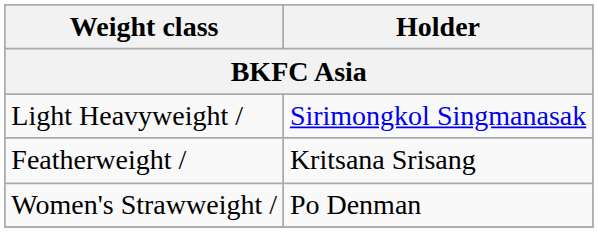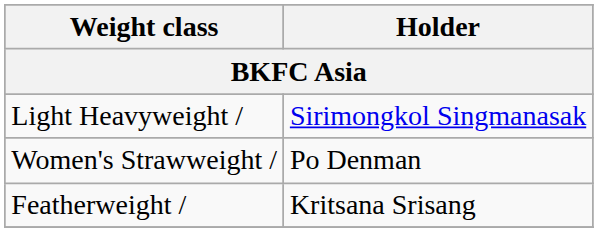rows swapped: Featherweight / <-> Women's Strawweight /
